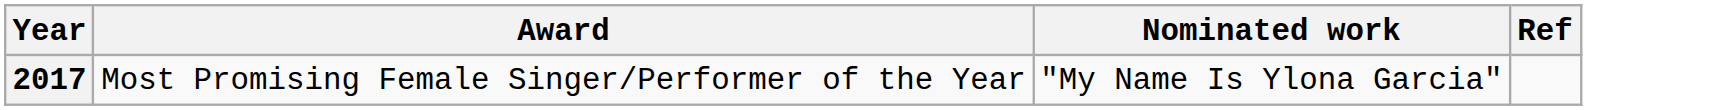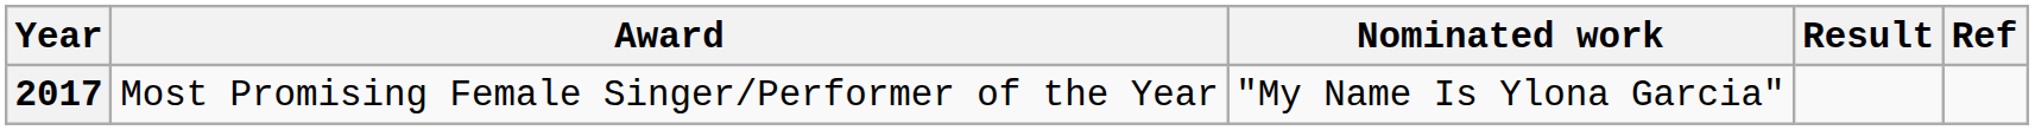+ column: Result
